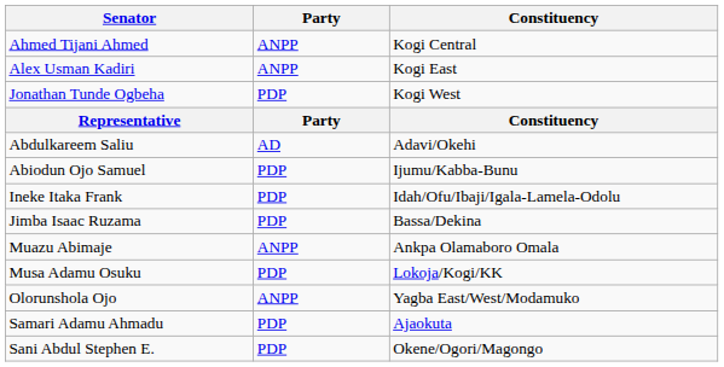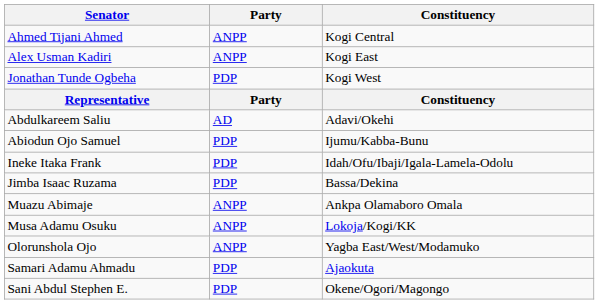Musa Adamu Osuku | Party: PDP -> ANPP
